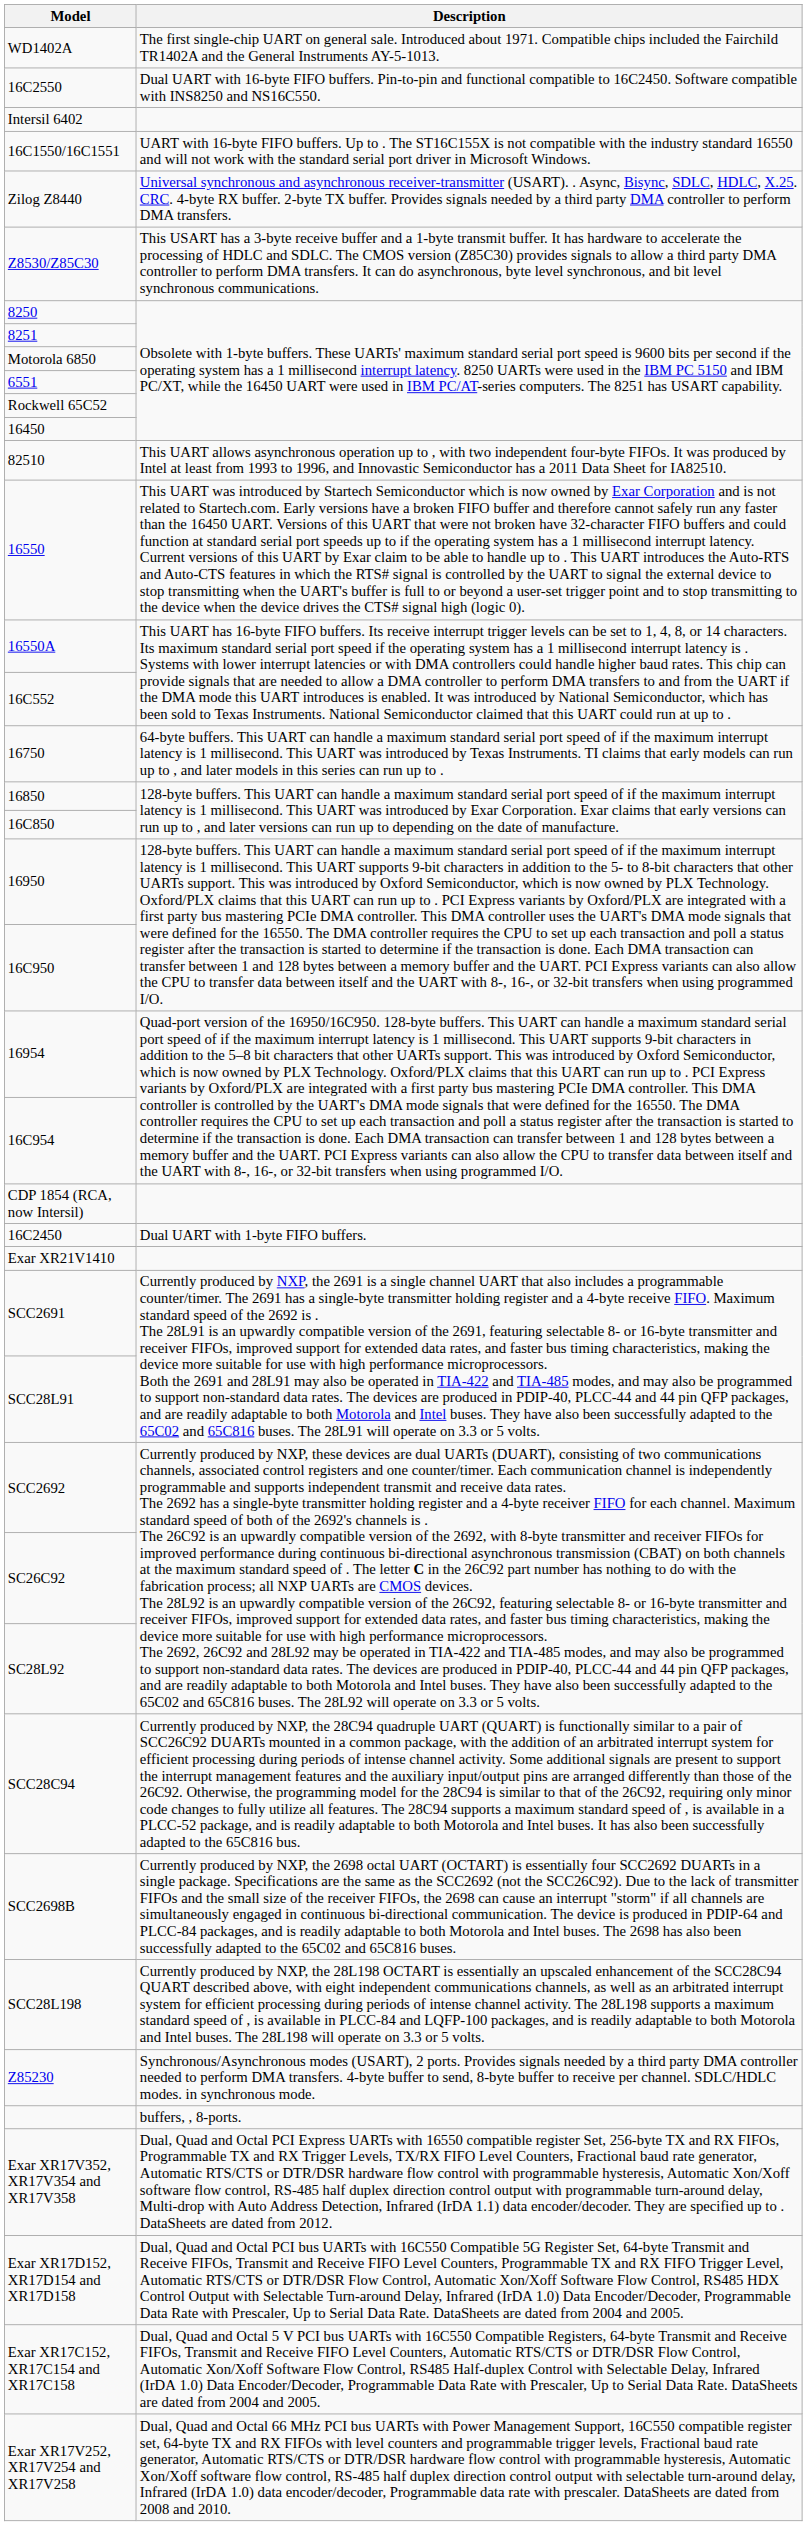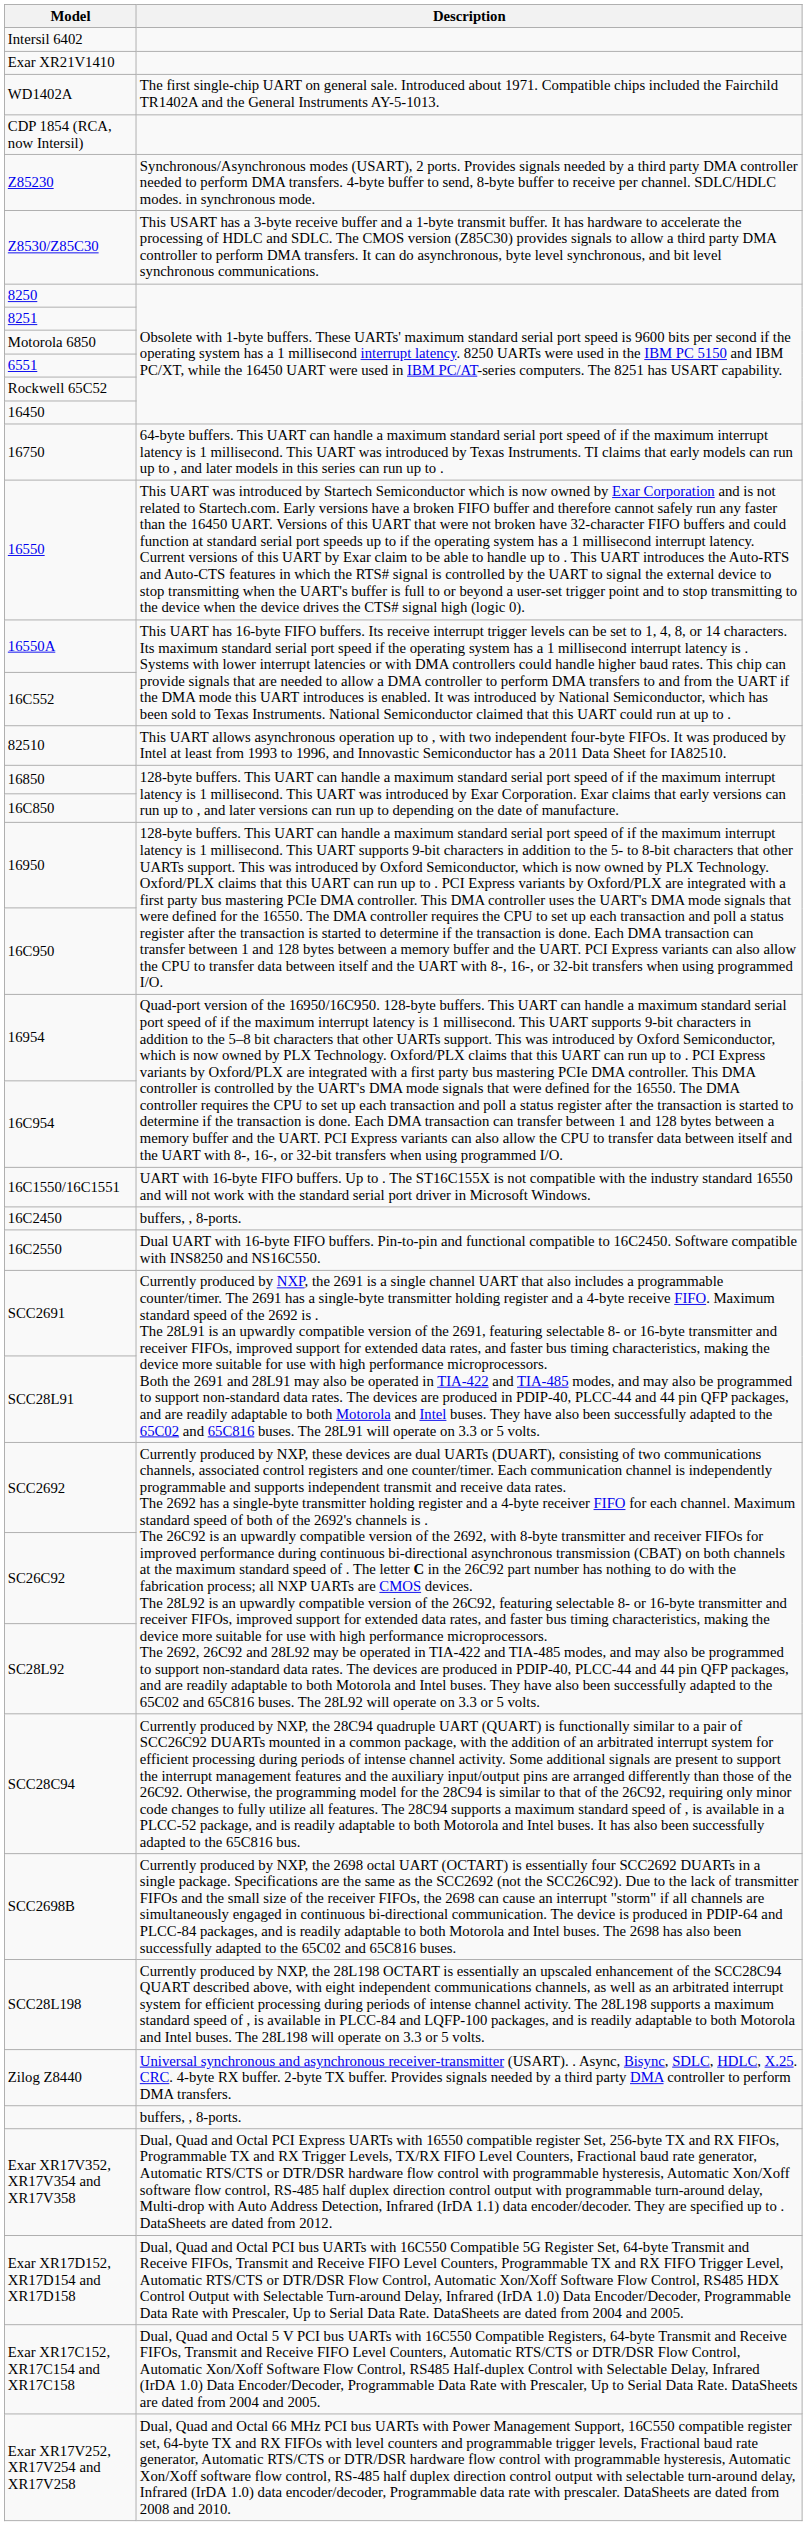rows swapped: WD1402A <-> Intersil 6402
rows swapped: Exar XR21V1410 <-> 16C2550
rows swapped: CDP 1854 (RCA, now Intersil) <-> 16C1550/16C1551
rows swapped: Zilog Z8440 <-> Z85230
rows swapped: 82510 <-> 16750
16C2450 | Description: Dual UART with 1-byte FIFO buffers. -> buffers, , 8-ports.
